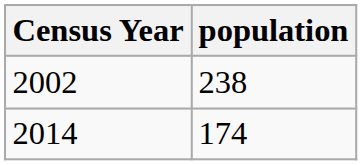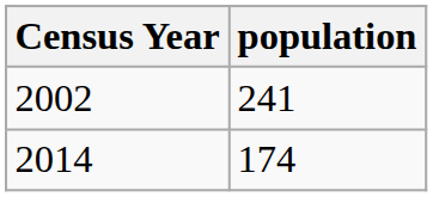2002 | population: 238 -> 241
